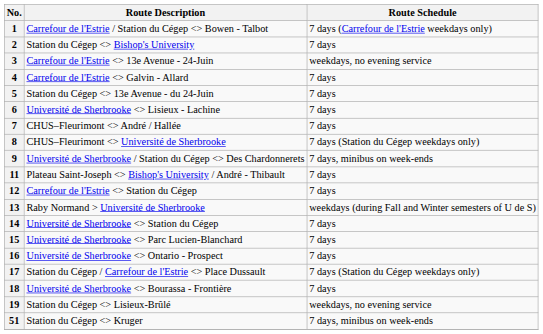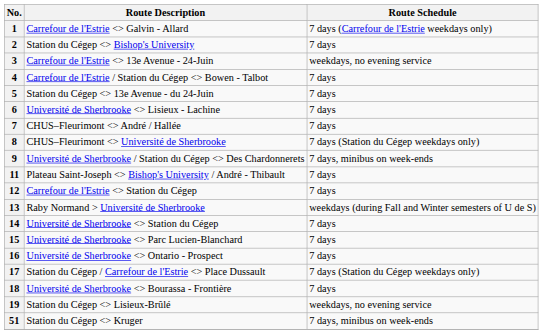1 | Route Description: Carrefour de l'Estrie / Station du Cégep <> Bowen - Talbot -> Carrefour de l'Estrie <> Galvin - Allard
4 | Route Description: Carrefour de l'Estrie <> Galvin - Allard -> Carrefour de l'Estrie / Station du Cégep <> Bowen - Talbot
